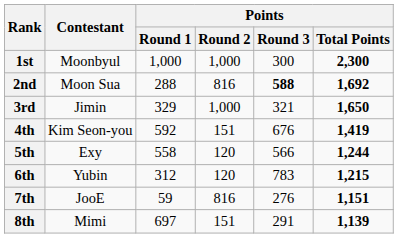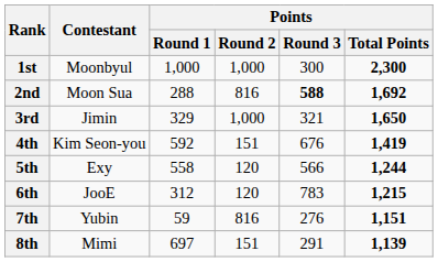6th | Contestant: Yubin -> JooE
7th | Contestant: JooE -> Yubin
